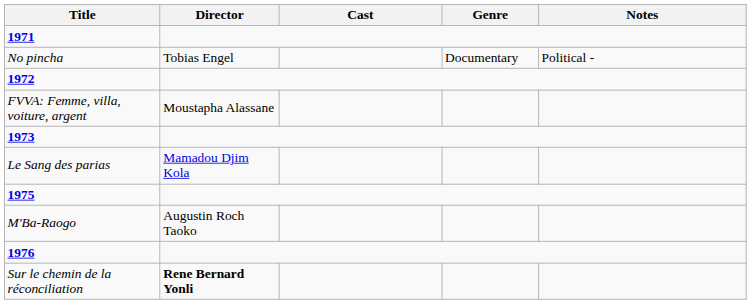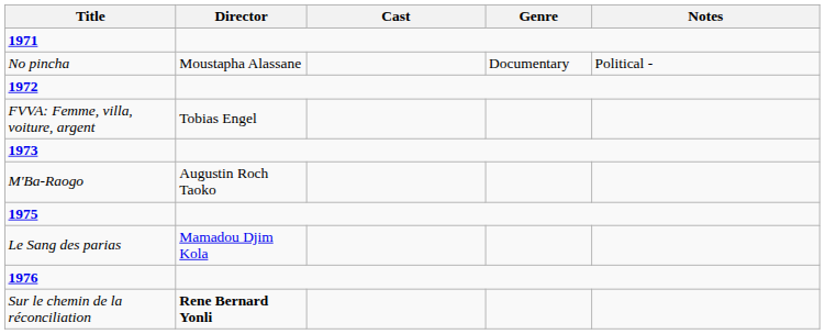No pincha | Director: Tobias Engel -> Moustapha Alassane
FVVA: Femme, villa, voiture, argent | Director: Moustapha Alassane -> Tobias Engel
rows swapped: Le Sang des parias <-> M'Ba-Raogo
